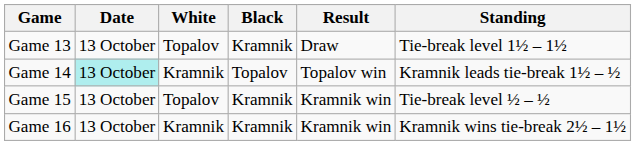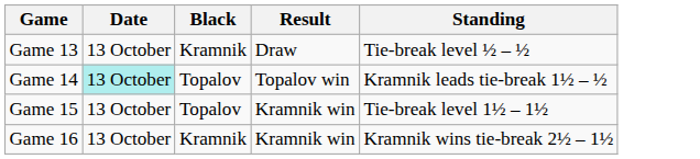- column: White | Topalov | Kramnik | Topalov | Kramnik
Game 13 | Standing: Tie-break level 1½ – 1½ -> Tie-break level ½ – ½
Game 15 | Black: Kramnik -> Topalov
Game 15 | Standing: Tie-break level ½ – ½ -> Tie-break level 1½ – 1½
